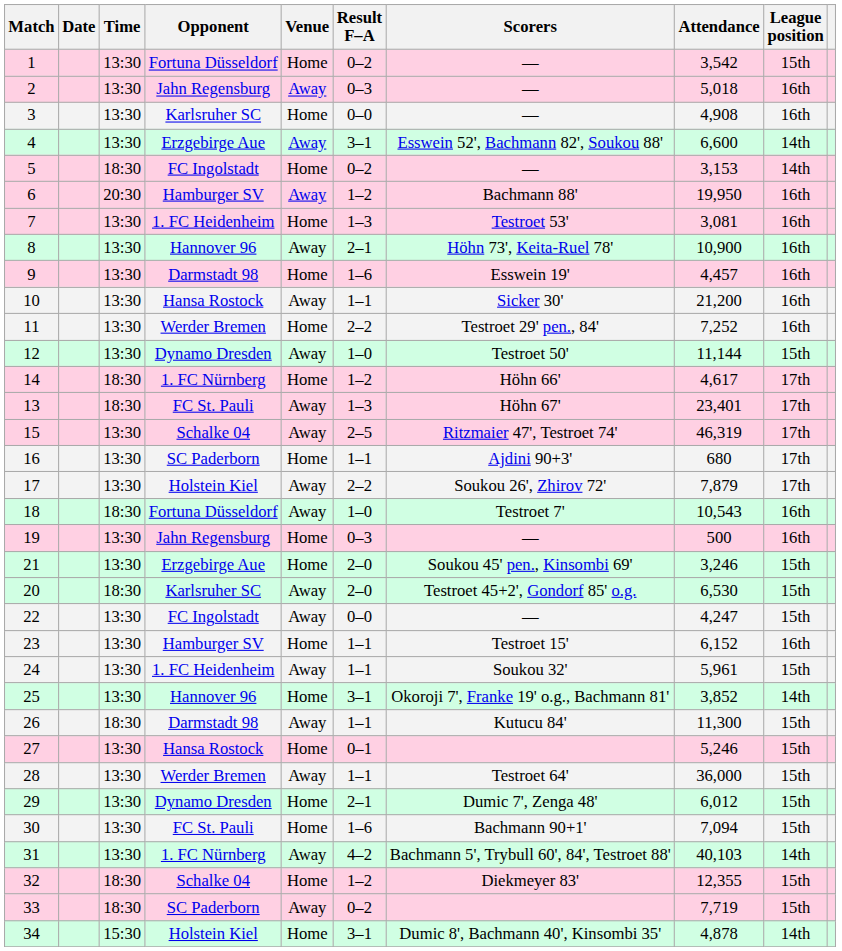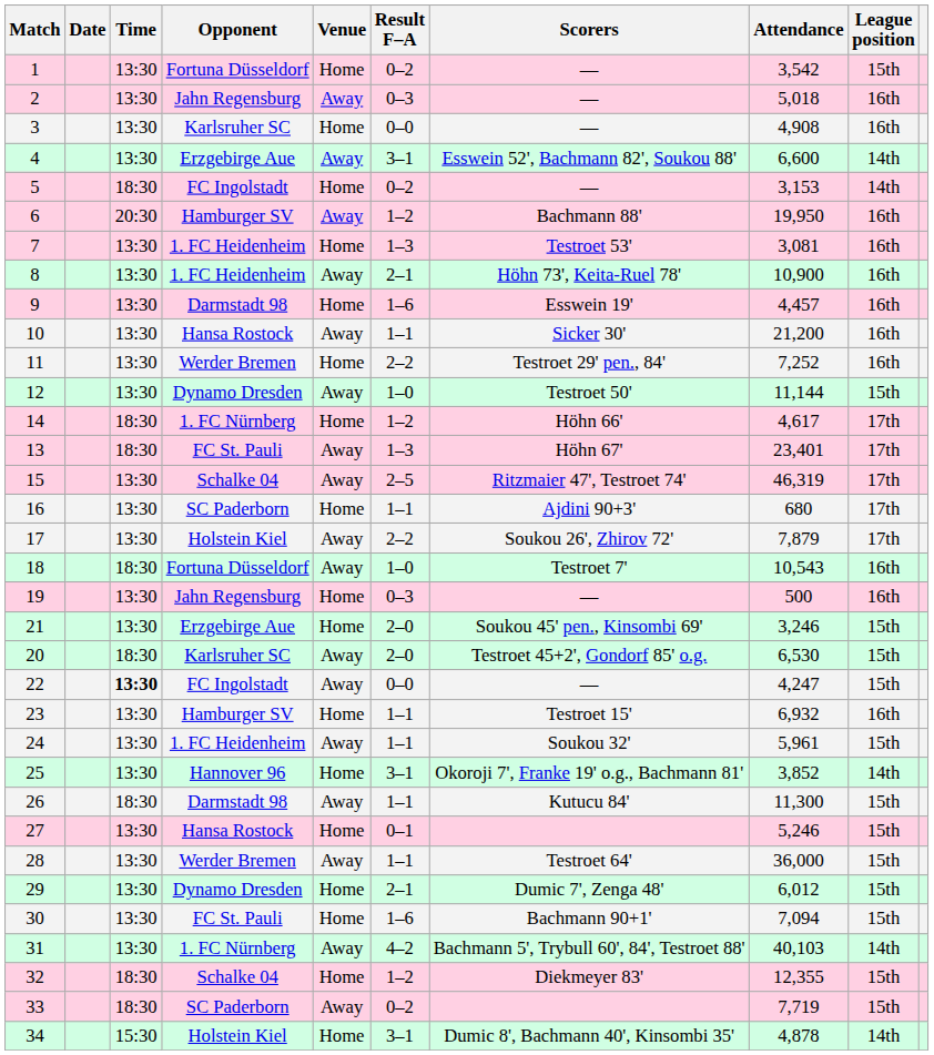8 | Opponent: Hannover 96 -> 1. FC Heidenheim
22 | Time: normal -> bold
23 | Attendance: 6,152 -> 6,932
